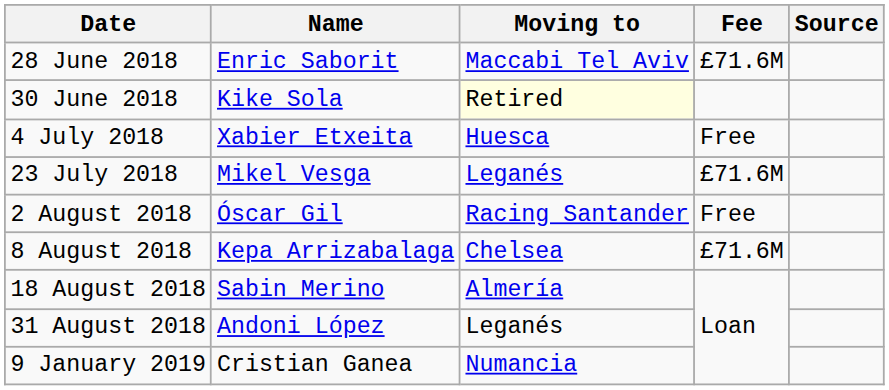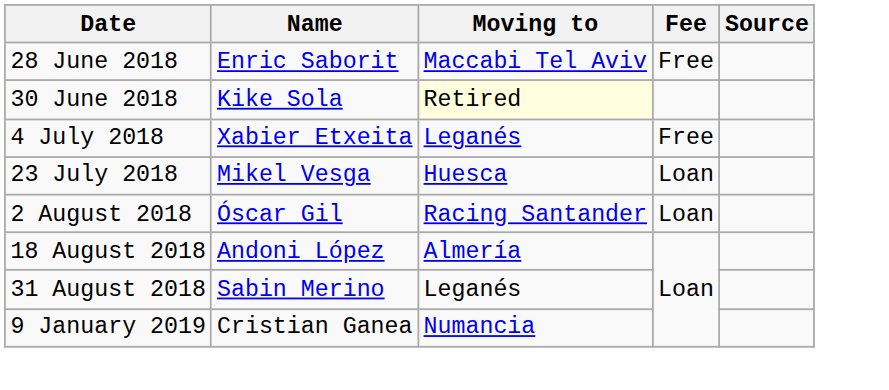28 June 2018 | Fee: £71.6M -> Free
4 July 2018 | Moving to: Huesca -> Leganés
23 July 2018 | Moving to: Leganés -> Huesca
23 July 2018 | Fee: £71.6M -> Loan
2 August 2018 | Fee: Free -> Loan
- row: 8 August 2018 | Kepa Arrizabalaga | Chelsea | £71.6M
18 August 2018 | Name: Sabin Merino -> Andoni López
31 August 2018 | Name: Andoni López -> Sabin Merino
